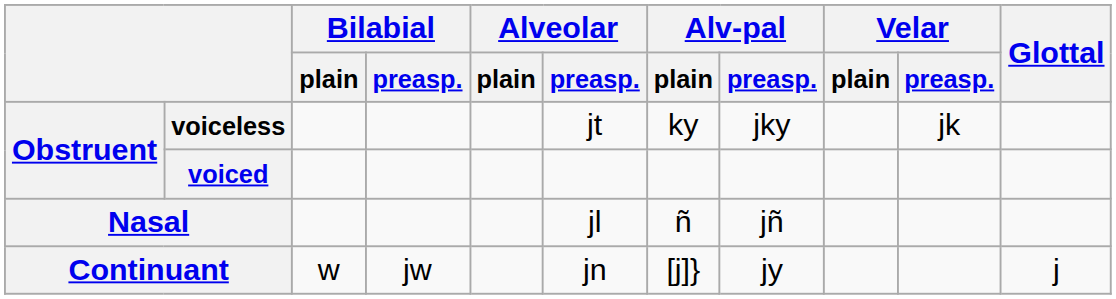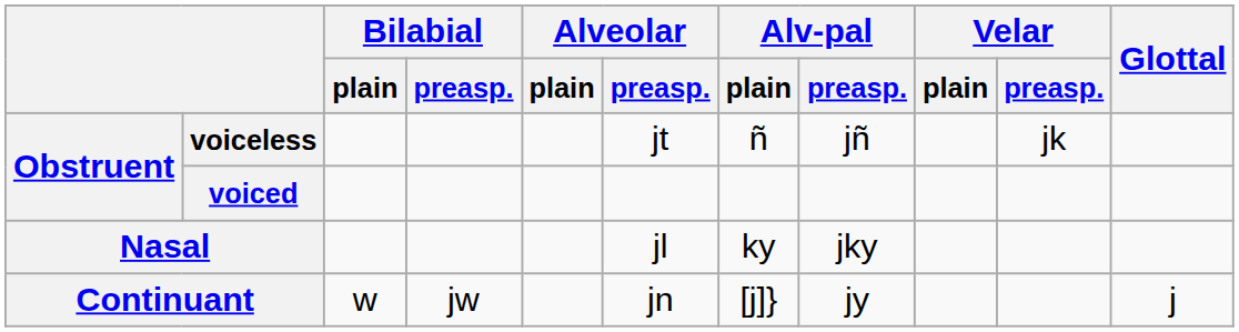voiceless | Alv-pal / plain: ky -> ñ
voiceless | Alv-pal / preasp.: jky -> jñ
Nasal | Alv-pal / plain: ñ -> ky
Nasal | Alv-pal / preasp.: jñ -> jky
